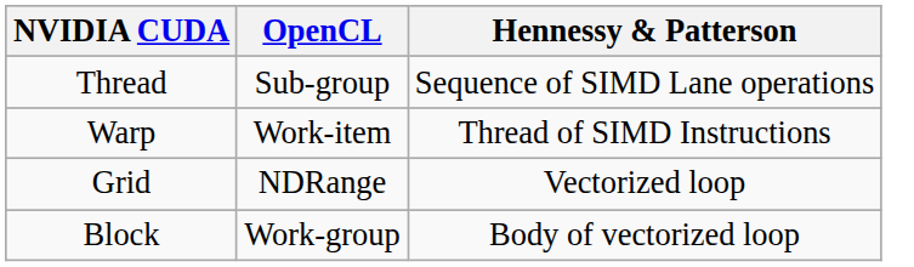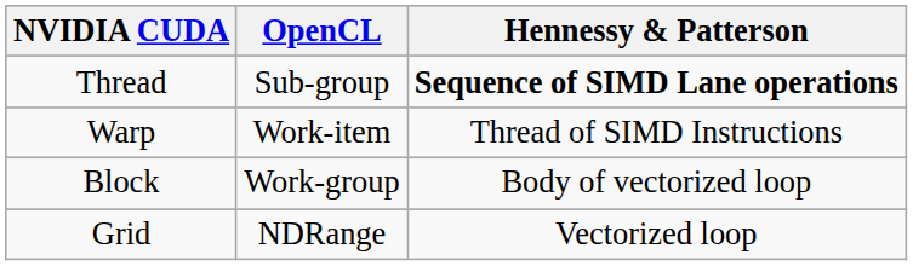Thread | Hennessy & Patterson: normal -> bold
rows swapped: Block <-> Grid
